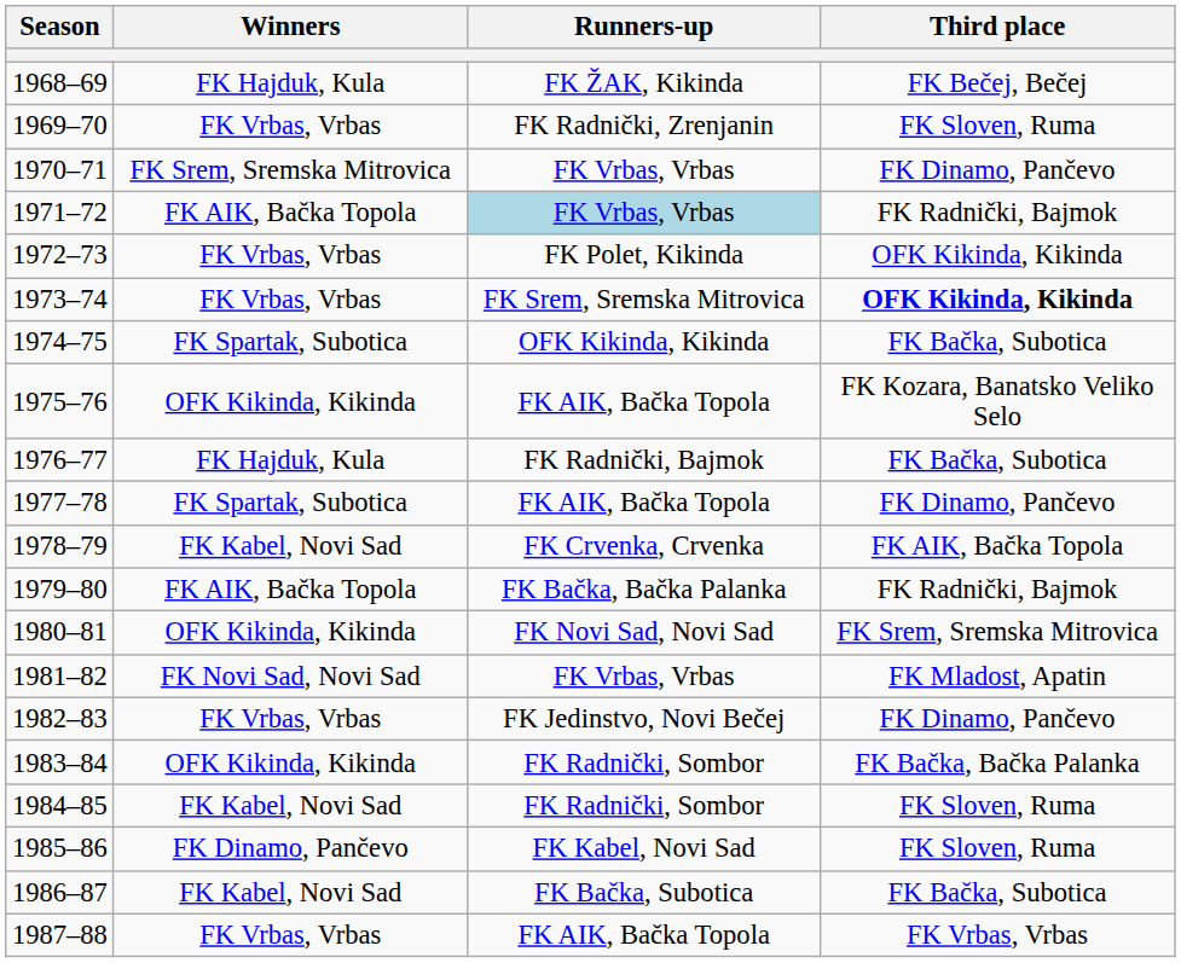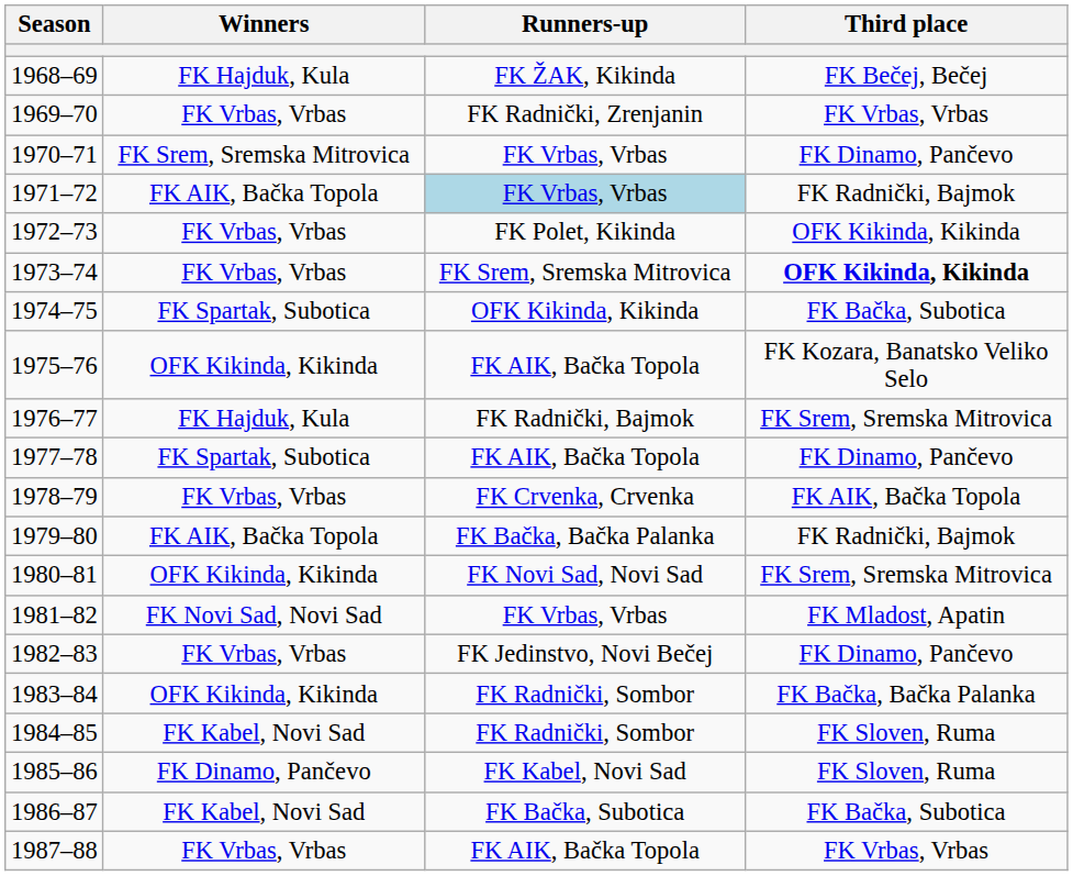1969–70 | Third place: FK Sloven, Ruma -> FK Vrbas, Vrbas
1976–77 | Third place: FK Bačka, Subotica -> FK Srem, Sremska Mitrovica
1978–79 | Winners: FK Kabel, Novi Sad -> FK Vrbas, Vrbas
